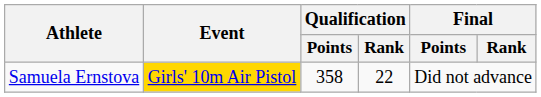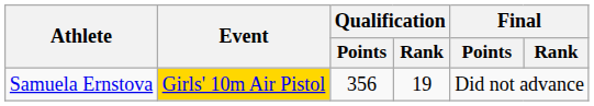Samuela Ernstova | Qualification / Points: 358 -> 356
Samuela Ernstova | Qualification / Rank: 22 -> 19
